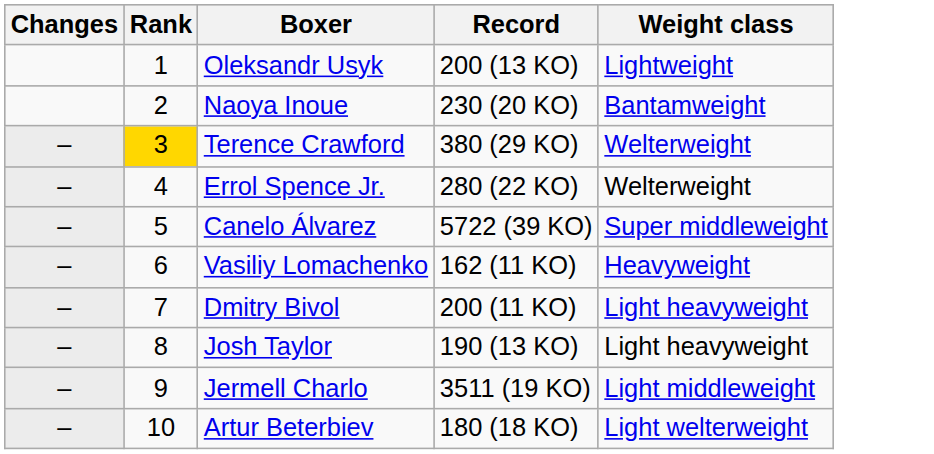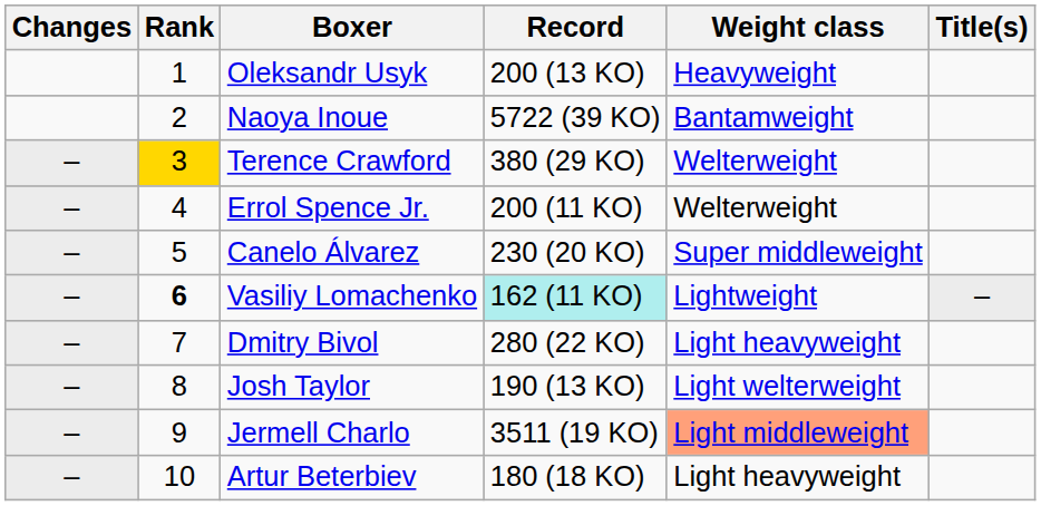+ column: Title(s) | –
Oleksandr Usyk | Weight class: Lightweight -> Heavyweight
Naoya Inoue | Record: 230 (20 KO) -> 5722 (39 KO)
Errol Spence Jr. | Record: 280 (22 KO) -> 200 (11 KO)
Canelo Álvarez | Record: 5722 (39 KO) -> 230 (20 KO)
Vasiliy Lomachenko | Rank: normal -> bold
Vasiliy Lomachenko | Record: no background -> paleturquoise background
Vasiliy Lomachenko | Weight class: Heavyweight -> Lightweight
Dmitry Bivol | Record: 200 (11 KO) -> 280 (22 KO)
Josh Taylor | Weight class: Light heavyweight -> Light welterweight
Jermell Charlo | Weight class: no background -> lightsalmon background
Artur Beterbiev | Weight class: Light welterweight -> Light heavyweight
